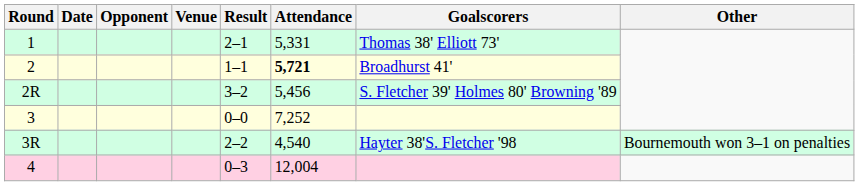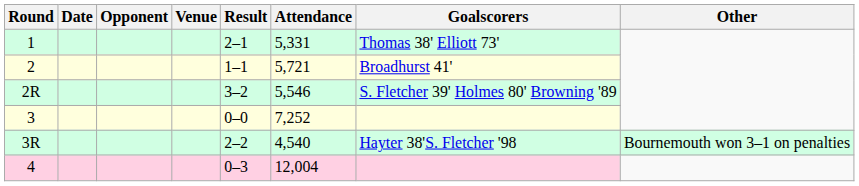2 | Attendance: bold -> normal
2R | Attendance: 5,456 -> 5,546
